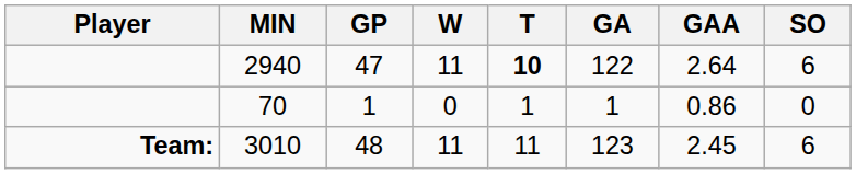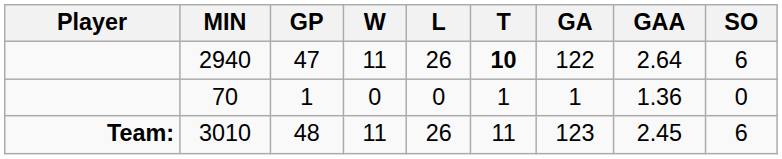+ column: L | 26 | 0 | 26
70 | GAA: 0.86 -> 1.36
